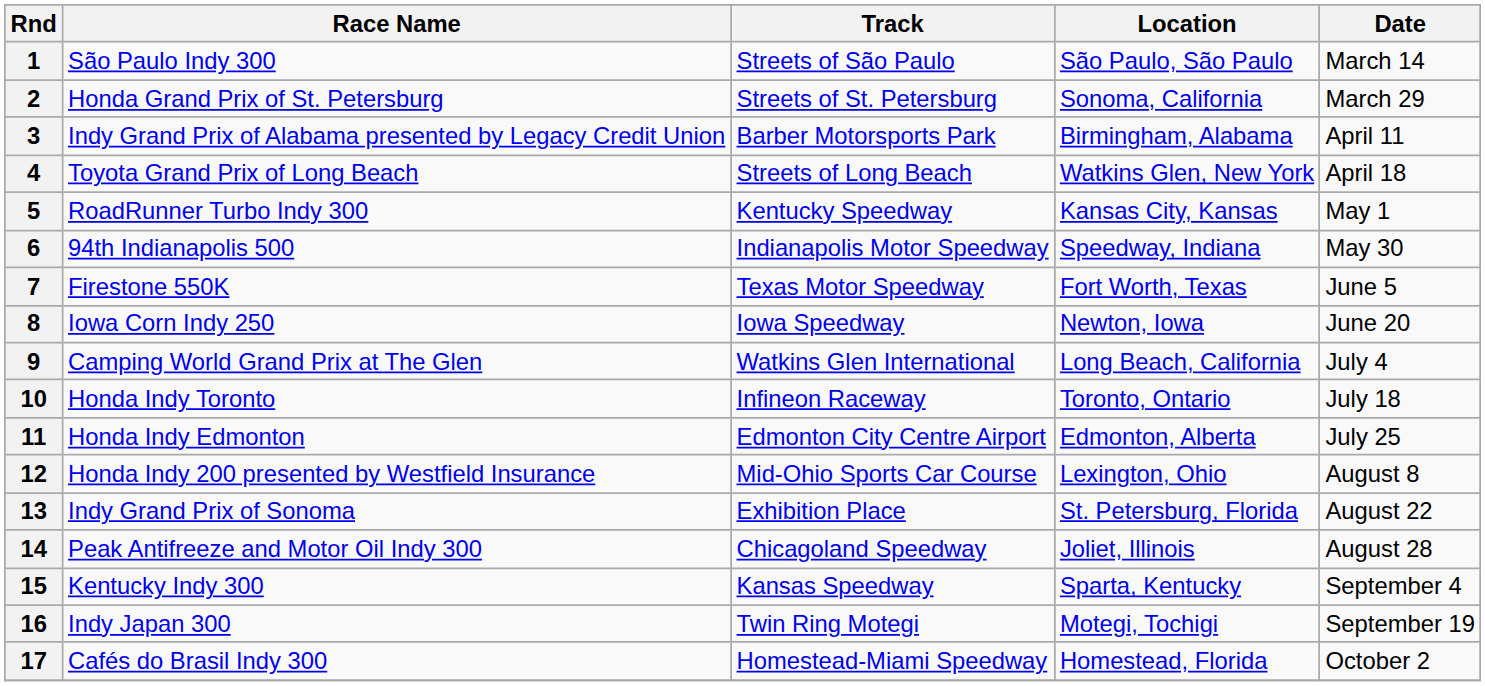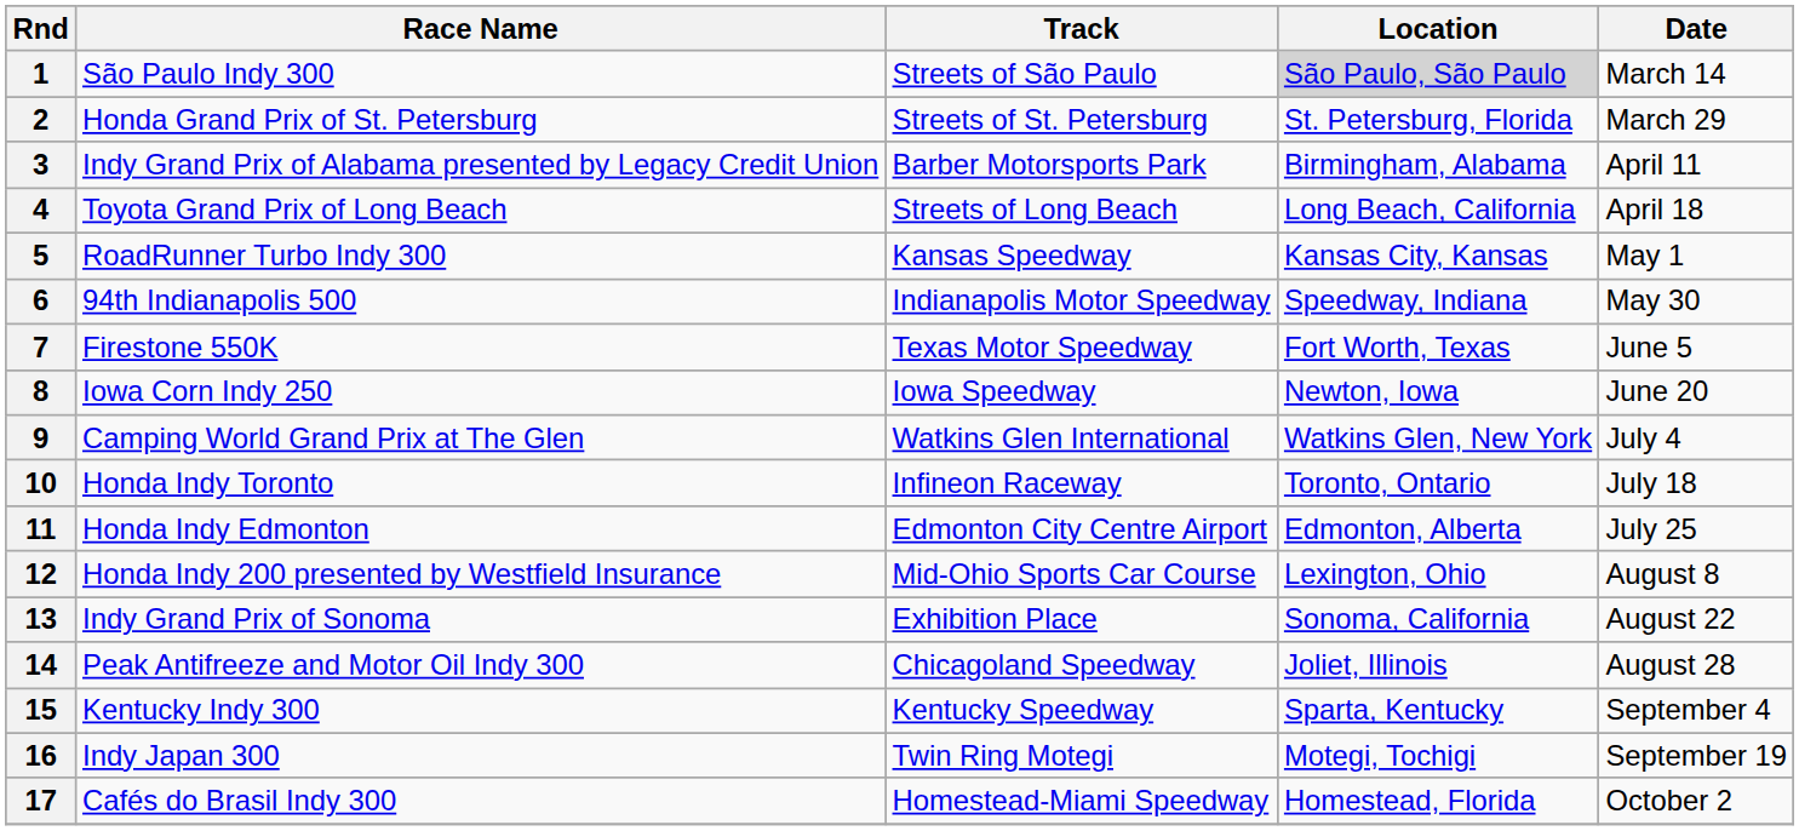1 | Location: no background -> lightgrey background
2 | Location: Sonoma, California -> St. Petersburg, Florida
4 | Location: Watkins Glen, New York -> Long Beach, California
5 | Track: Kentucky Speedway -> Kansas Speedway
9 | Location: Long Beach, California -> Watkins Glen, New York
13 | Location: St. Petersburg, Florida -> Sonoma, California
15 | Track: Kansas Speedway -> Kentucky Speedway
